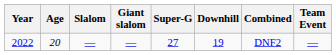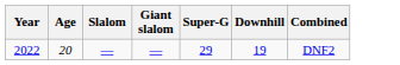- column: Team Event | —
2022 | Super-G: 27 -> 29
